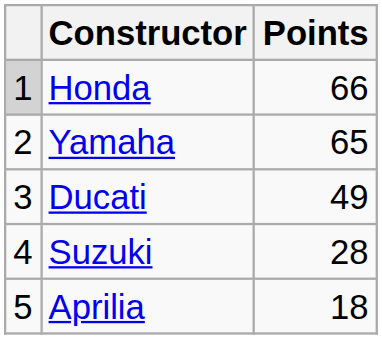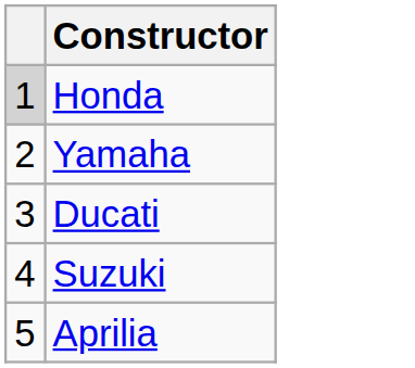- column: Points | 66 | 65 | 49 | 28 | 18
